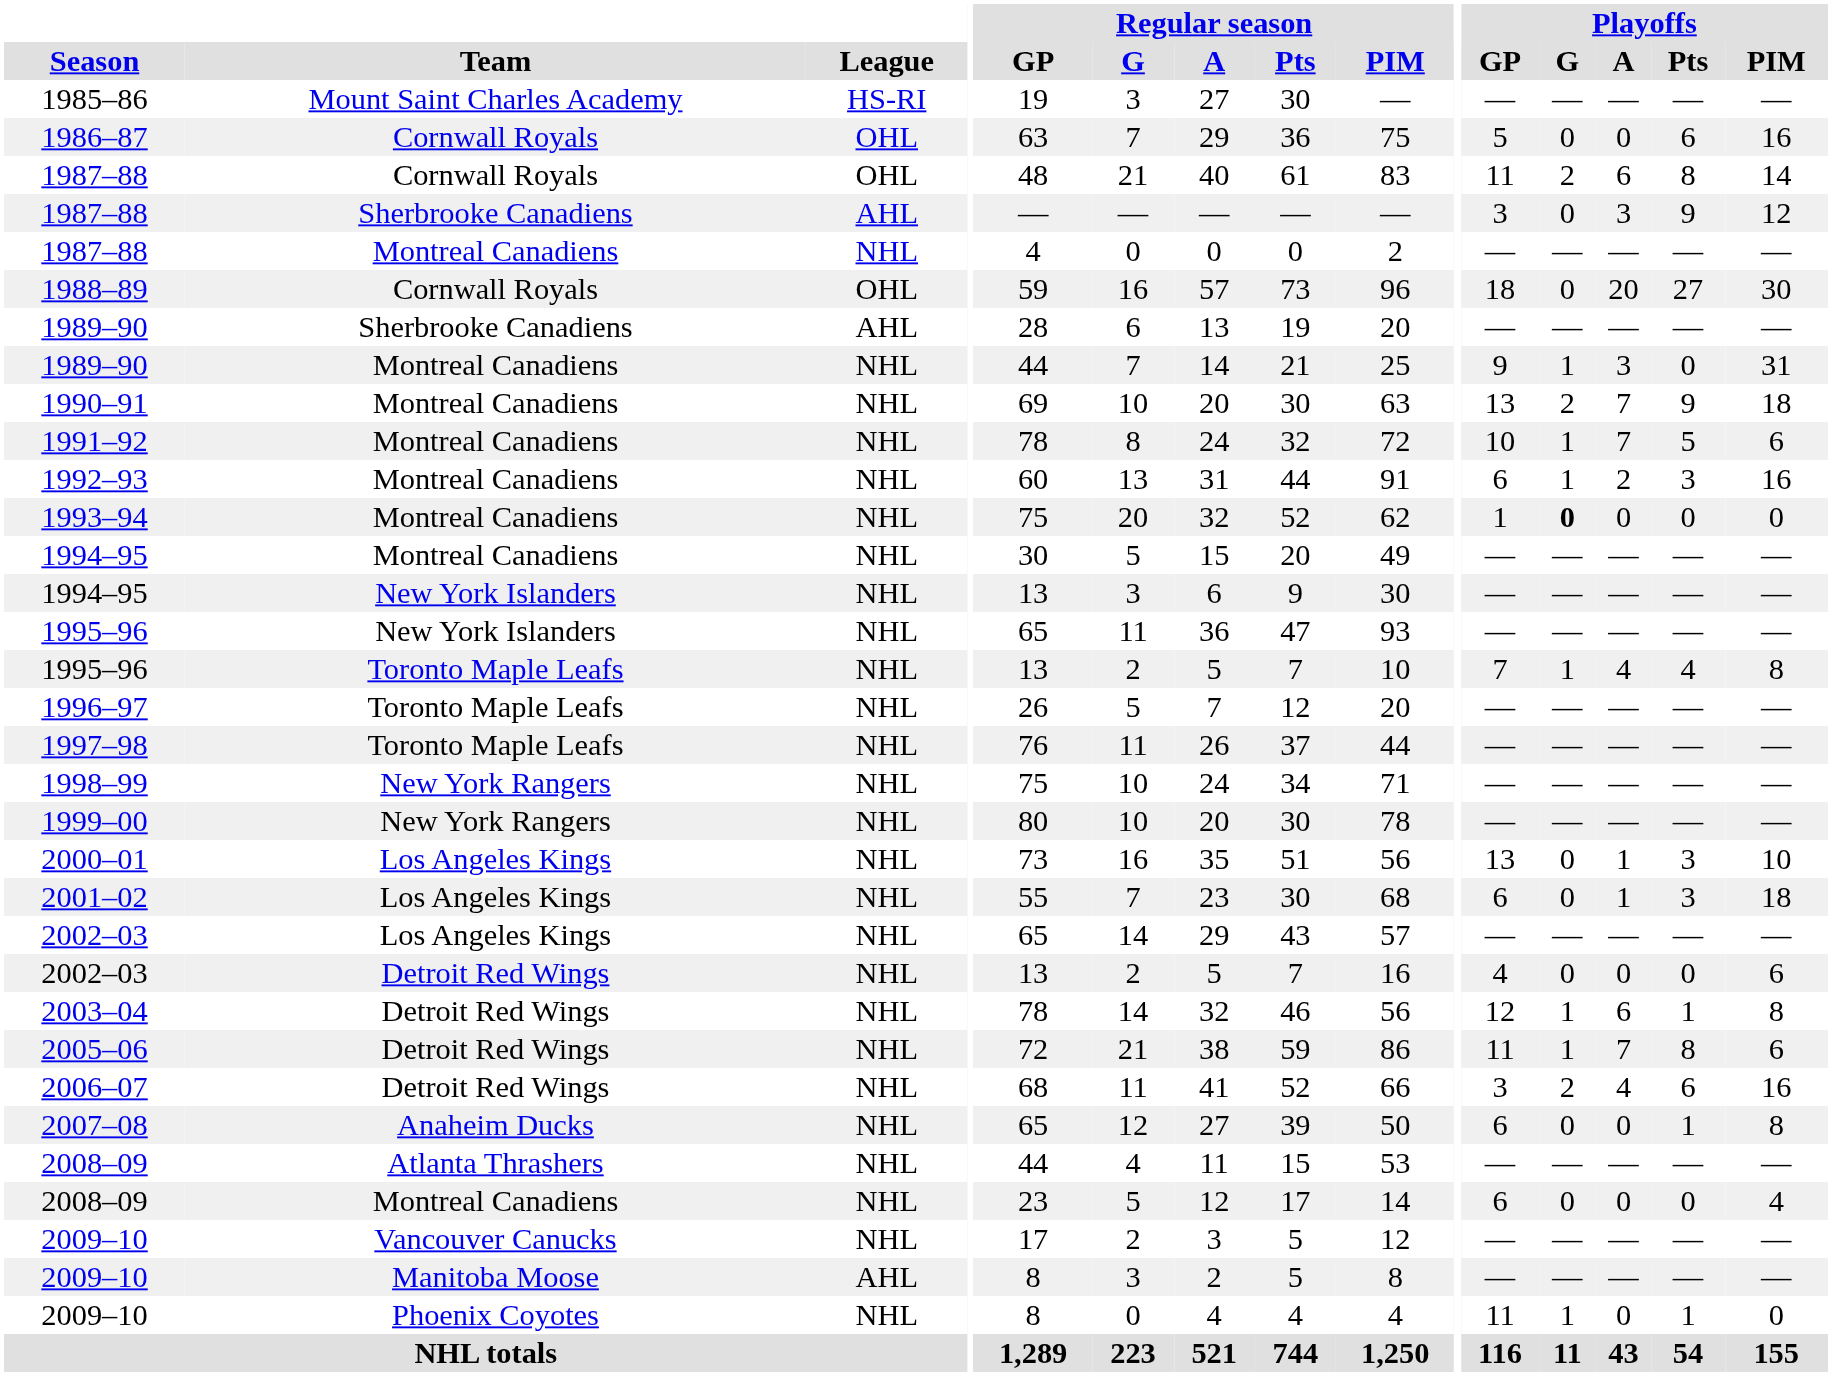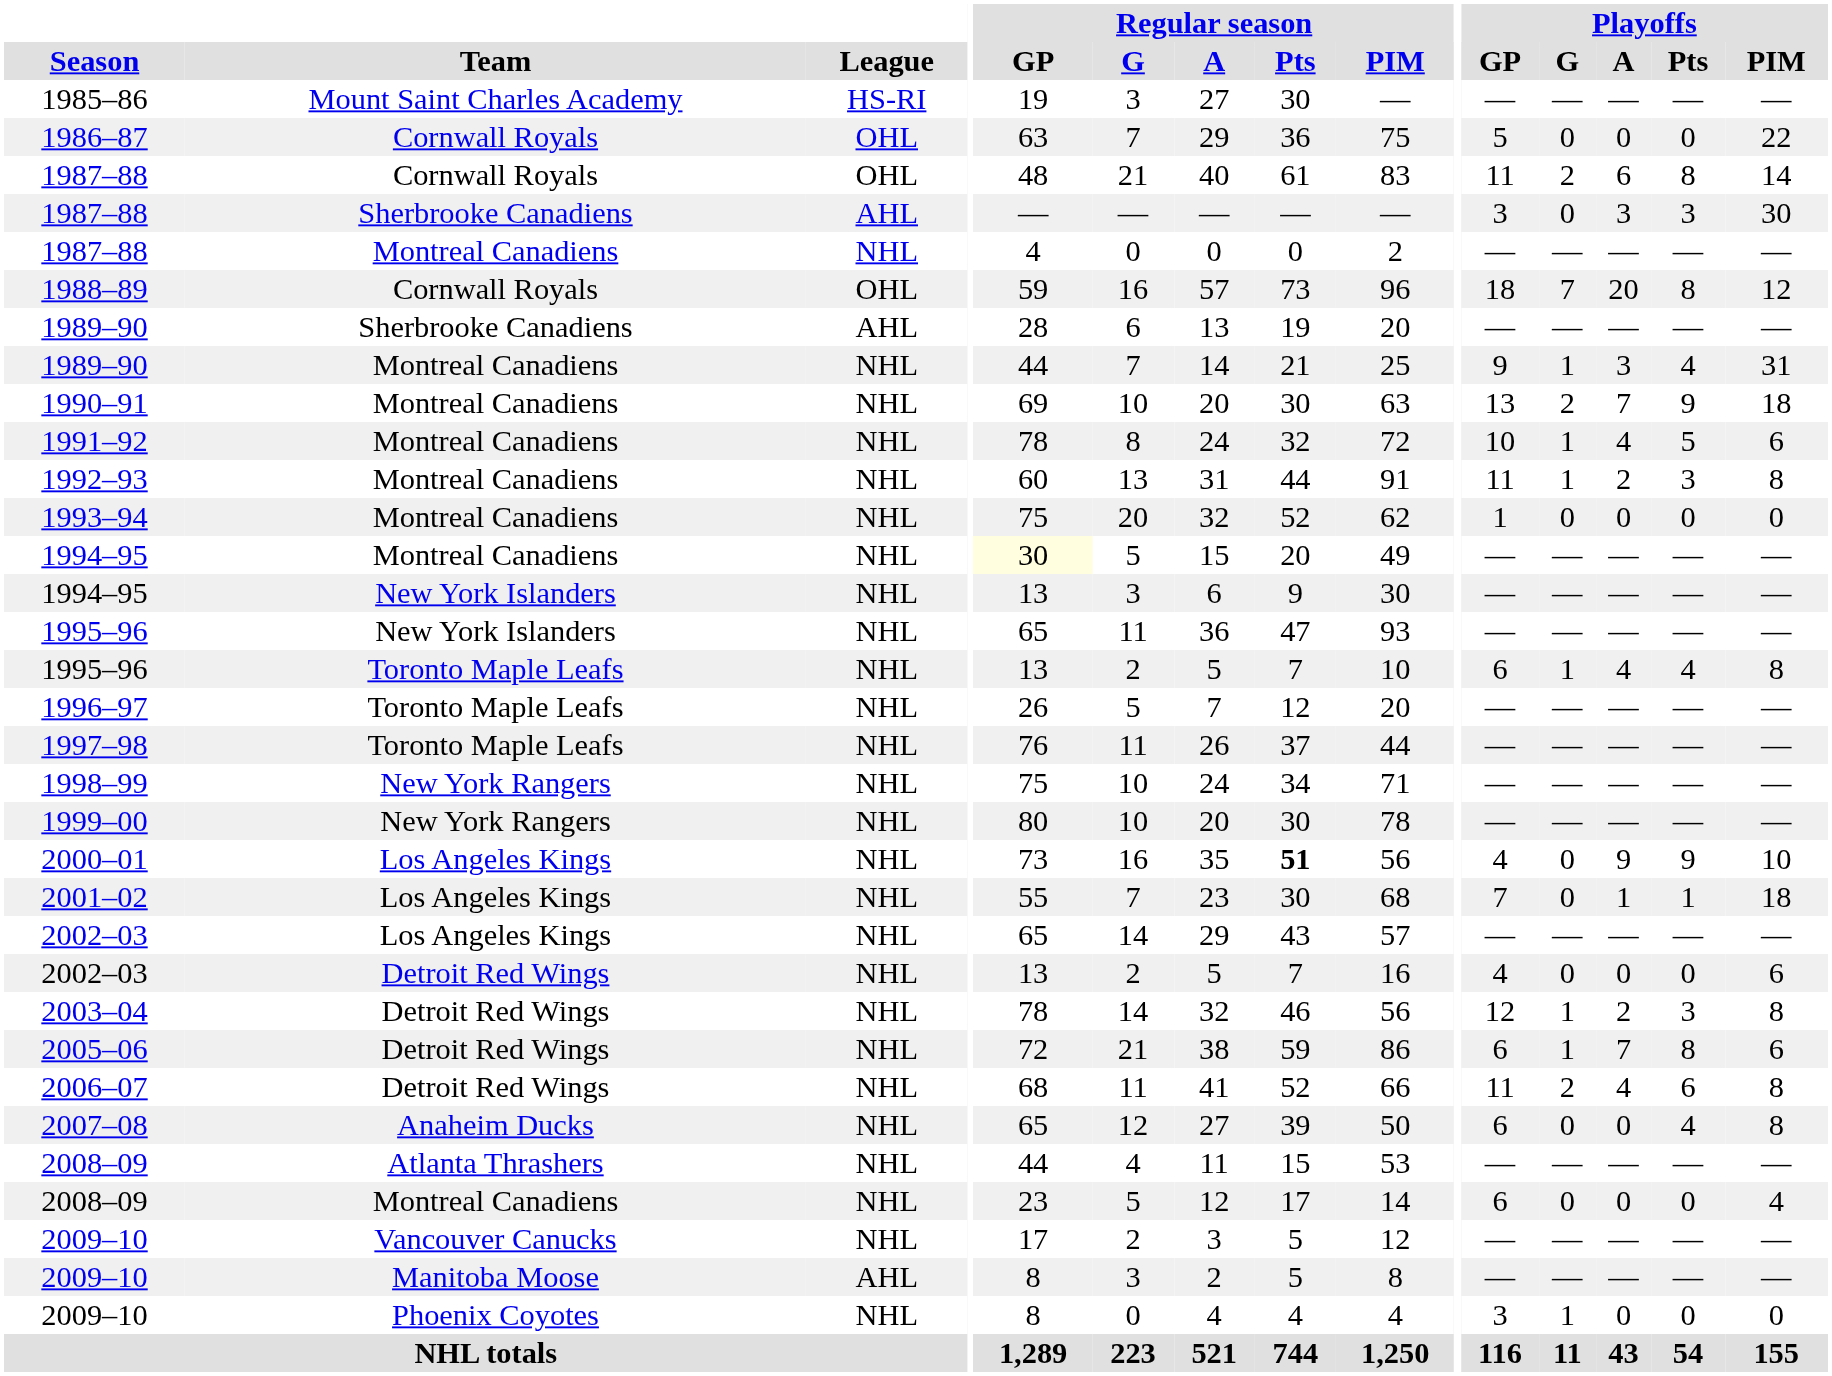1986–87 | Playoffs / Pts: 6 -> 0
1986–87 | Playoffs / PIM: 16 -> 22
1987–88 / Sherbrooke Canadiens | Playoffs / Pts: 9 -> 3
1987–88 / Sherbrooke Canadiens | Playoffs / PIM: 12 -> 30
1988–89 | Playoffs / G: 0 -> 7
1988–89 | Playoffs / Pts: 27 -> 8
1988–89 | Playoffs / PIM: 30 -> 12
1989–90 / Montreal Canadiens | Playoffs / Pts: 0 -> 4
1991–92 | Playoffs / A: 7 -> 4
1992–93 | Playoffs / GP: 6 -> 11
1992–93 | Playoffs / PIM: 16 -> 8
1993–94 | Playoffs / G: bold -> normal
1994–95 / Montreal Canadiens | Regular season / GP: no background -> lightyellow background
1995–96 / Toronto Maple Leafs | Playoffs / GP: 7 -> 6
2000–01 | Regular season / Pts: normal -> bold
2000–01 | Playoffs / GP: 13 -> 4
2000–01 | Playoffs / A: 1 -> 9
2000–01 | Playoffs / Pts: 3 -> 9
2001–02 | Playoffs / GP: 6 -> 7
2001–02 | Playoffs / Pts: 3 -> 1
2003–04 | Playoffs / A: 6 -> 2
2003–04 | Playoffs / Pts: 1 -> 3
2005–06 | Playoffs / GP: 11 -> 6
2006–07 | Playoffs / GP: 3 -> 11
2006–07 | Playoffs / PIM: 16 -> 8
2007–08 | Playoffs / Pts: 1 -> 4
2009–10 / Phoenix Coyotes | Playoffs / GP: 11 -> 3
2009–10 / Phoenix Coyotes | Playoffs / Pts: 1 -> 0
